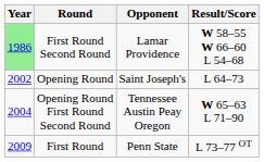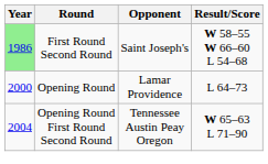First Round Second Round | Opponent: Lamar Providence -> Saint Joseph's
Opening Round | Year: 2002 -> 2000
Opening Round | Opponent: Saint Joseph's -> Lamar Providence
- row: 2009 | First Round | Penn State | L 73–77 OT
